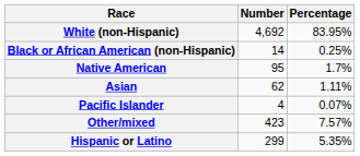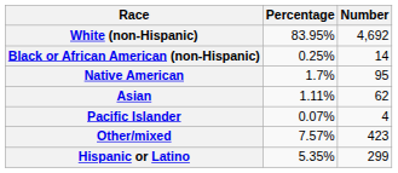columns swapped: Number <-> Percentage
